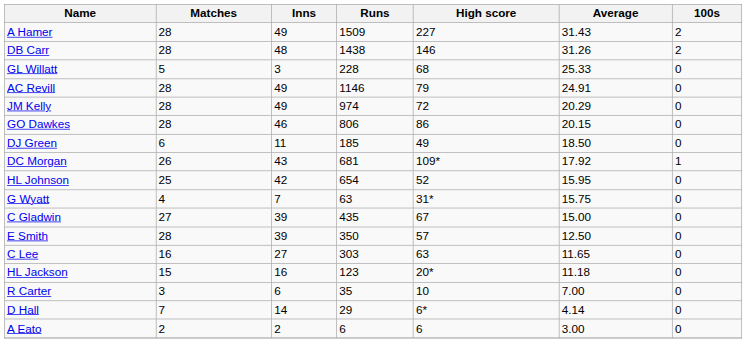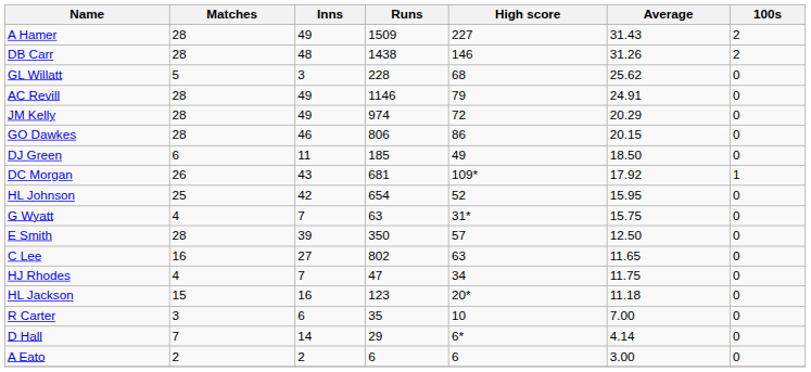GL Willatt | Average: 25.33 -> 25.62
- row: C Gladwin | 27 | 39 | 435 | 67 | 15.00 | 0
C Lee | Runs: 303 -> 802
+ row: HJ Rhodes | 4 | 7 | 47 | 34 | 11.75 | 0
